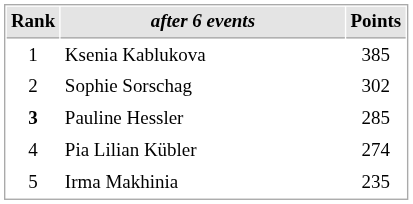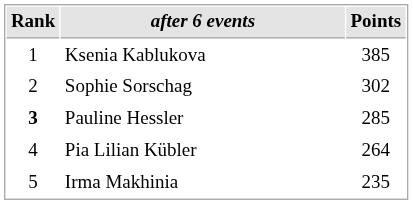Pia Lilian Kübler | Points: 274 -> 264
